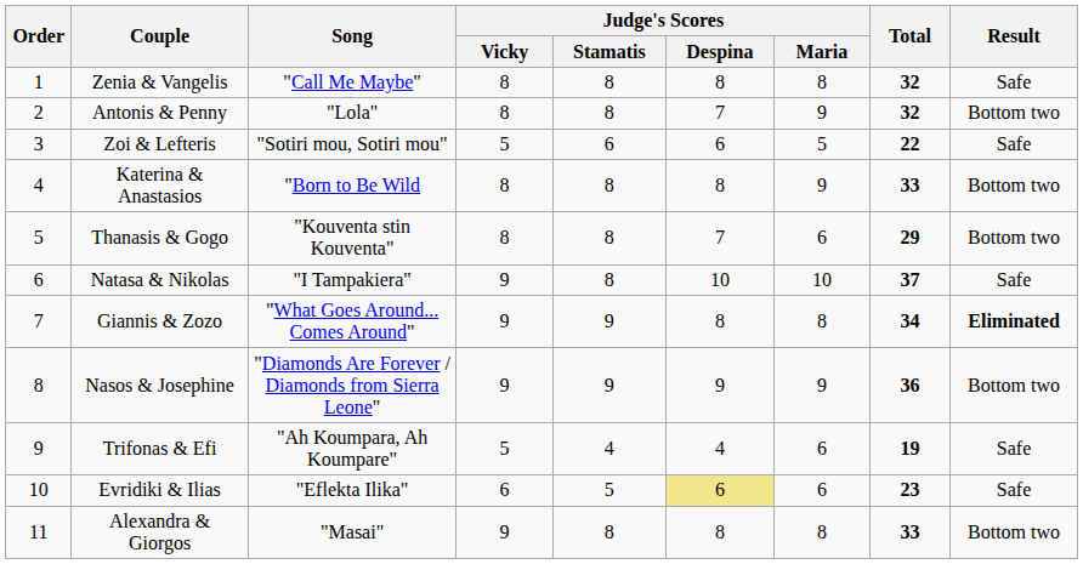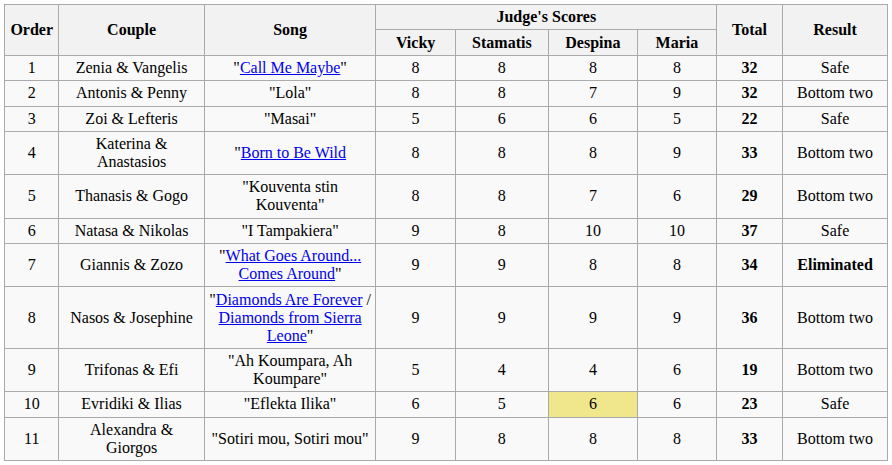Zoi & Lefteris | Song: "Sotiri mou, Sotiri mou" -> "Masai"
Trifonas & Efi | Result: Safe -> Bottom two
Alexandra & Giorgos | Song: "Masai" -> "Sotiri mou, Sotiri mou"
